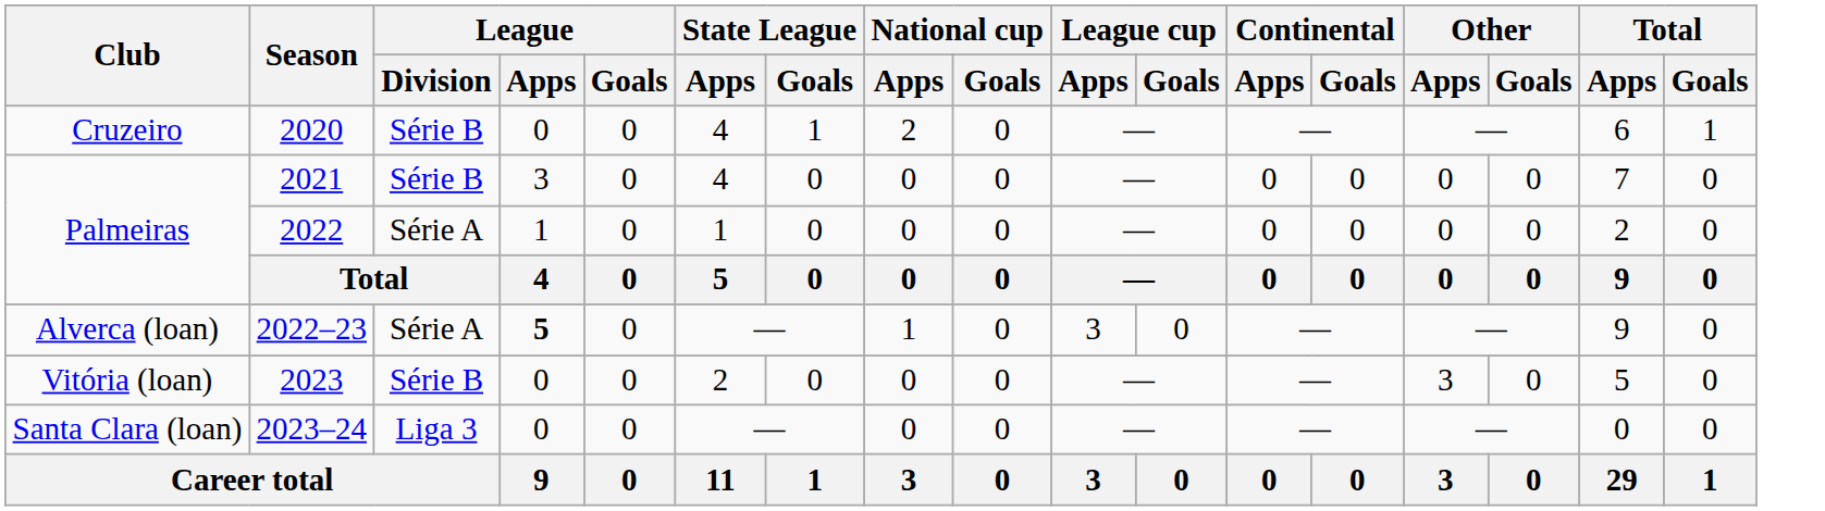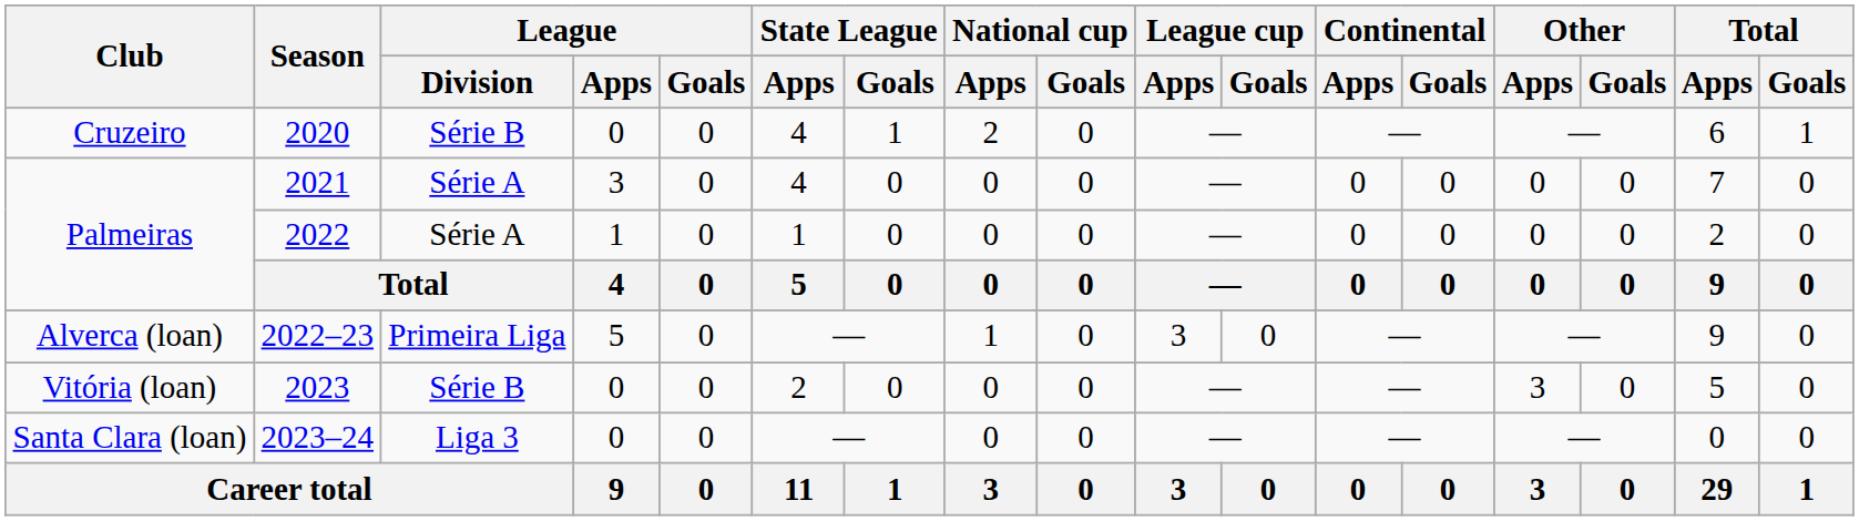2021 | League / Division: Série B -> Série A
2022–23 | League / Division: Série A -> Primeira Liga
2022–23 | League / Apps: bold -> normal
